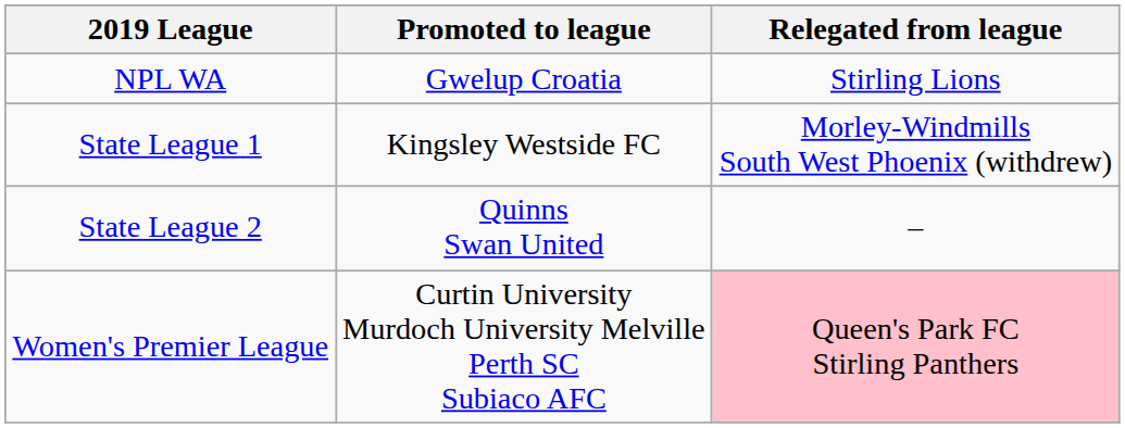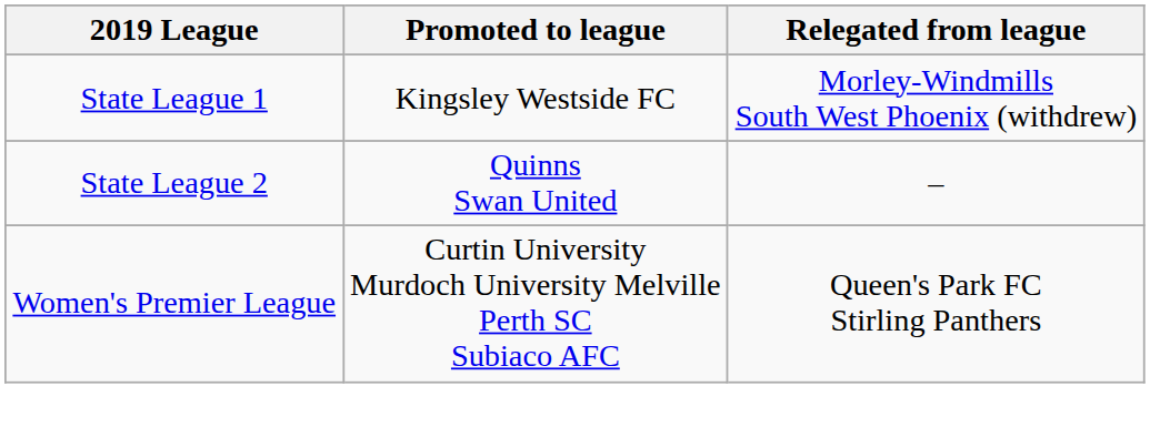- row: NPL WA | Gwelup Croatia | Stirling Lions
Women's Premier League | Relegated from league: pink background -> no background
